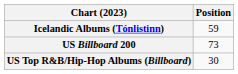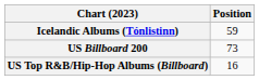US Top R&B/Hip-Hop Albums (Billboard) | Position: 30 -> 16
